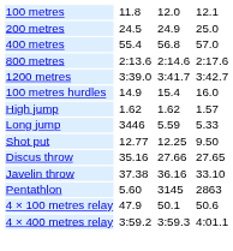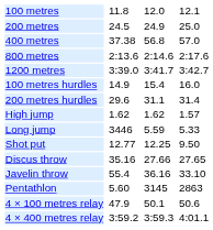400 metres | column 3: 55.4 -> 37.38
+ row: 200 metres hurdles | 29.6 | 31.1 | 31.4
Javelin throw | column 3: 37.38 -> 55.4
